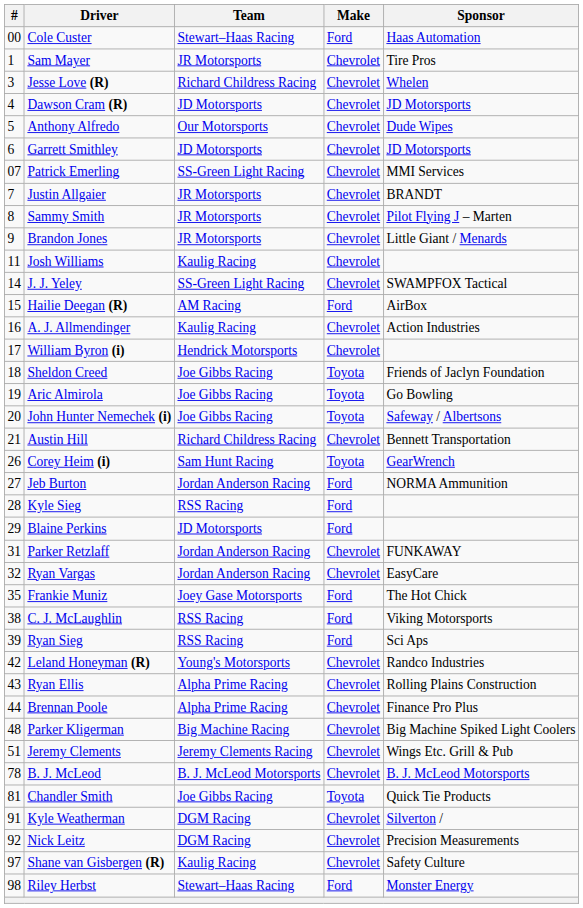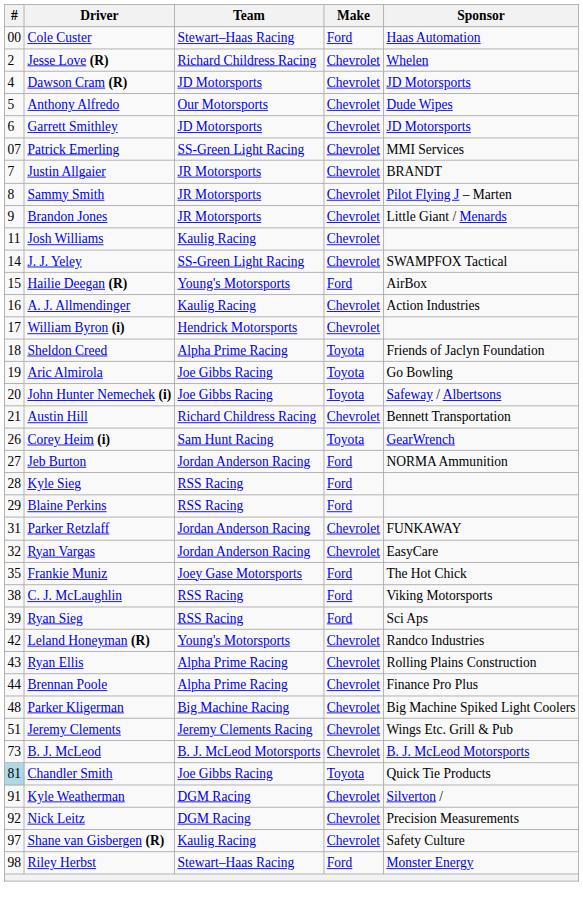- row: 1 | Sam Mayer | JR Motorsports | Chevrolet | Tire Pros
Jesse Love (R) | #: 3 -> 2
Hailie Deegan (R) | Team: AM Racing -> Young's Motorsports
Sheldon Creed | Team: Joe Gibbs Racing -> Alpha Prime Racing
Blaine Perkins | Team: JD Motorsports -> RSS Racing
B. J. McLeod | #: 78 -> 73
Chandler Smith | #: no background -> lightblue background
